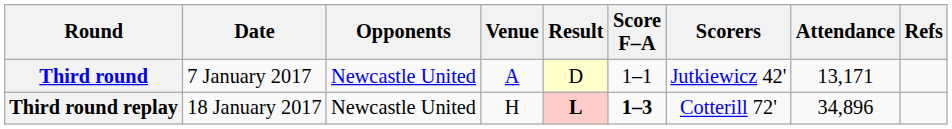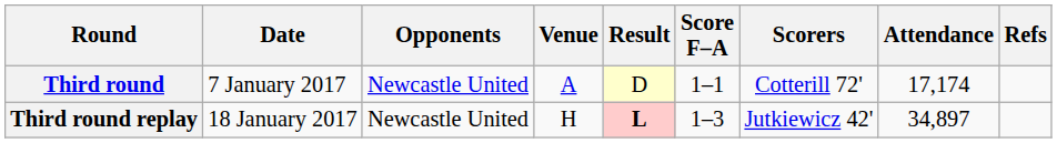Third round | Scorers: Jutkiewicz 42' -> Cotterill 72'
Third round | Attendance: 13,171 -> 17,174
Third round replay | Score F–A: bold -> normal
Third round replay | Scorers: Cotterill 72' -> Jutkiewicz 42'
Third round replay | Attendance: 34,896 -> 34,897
